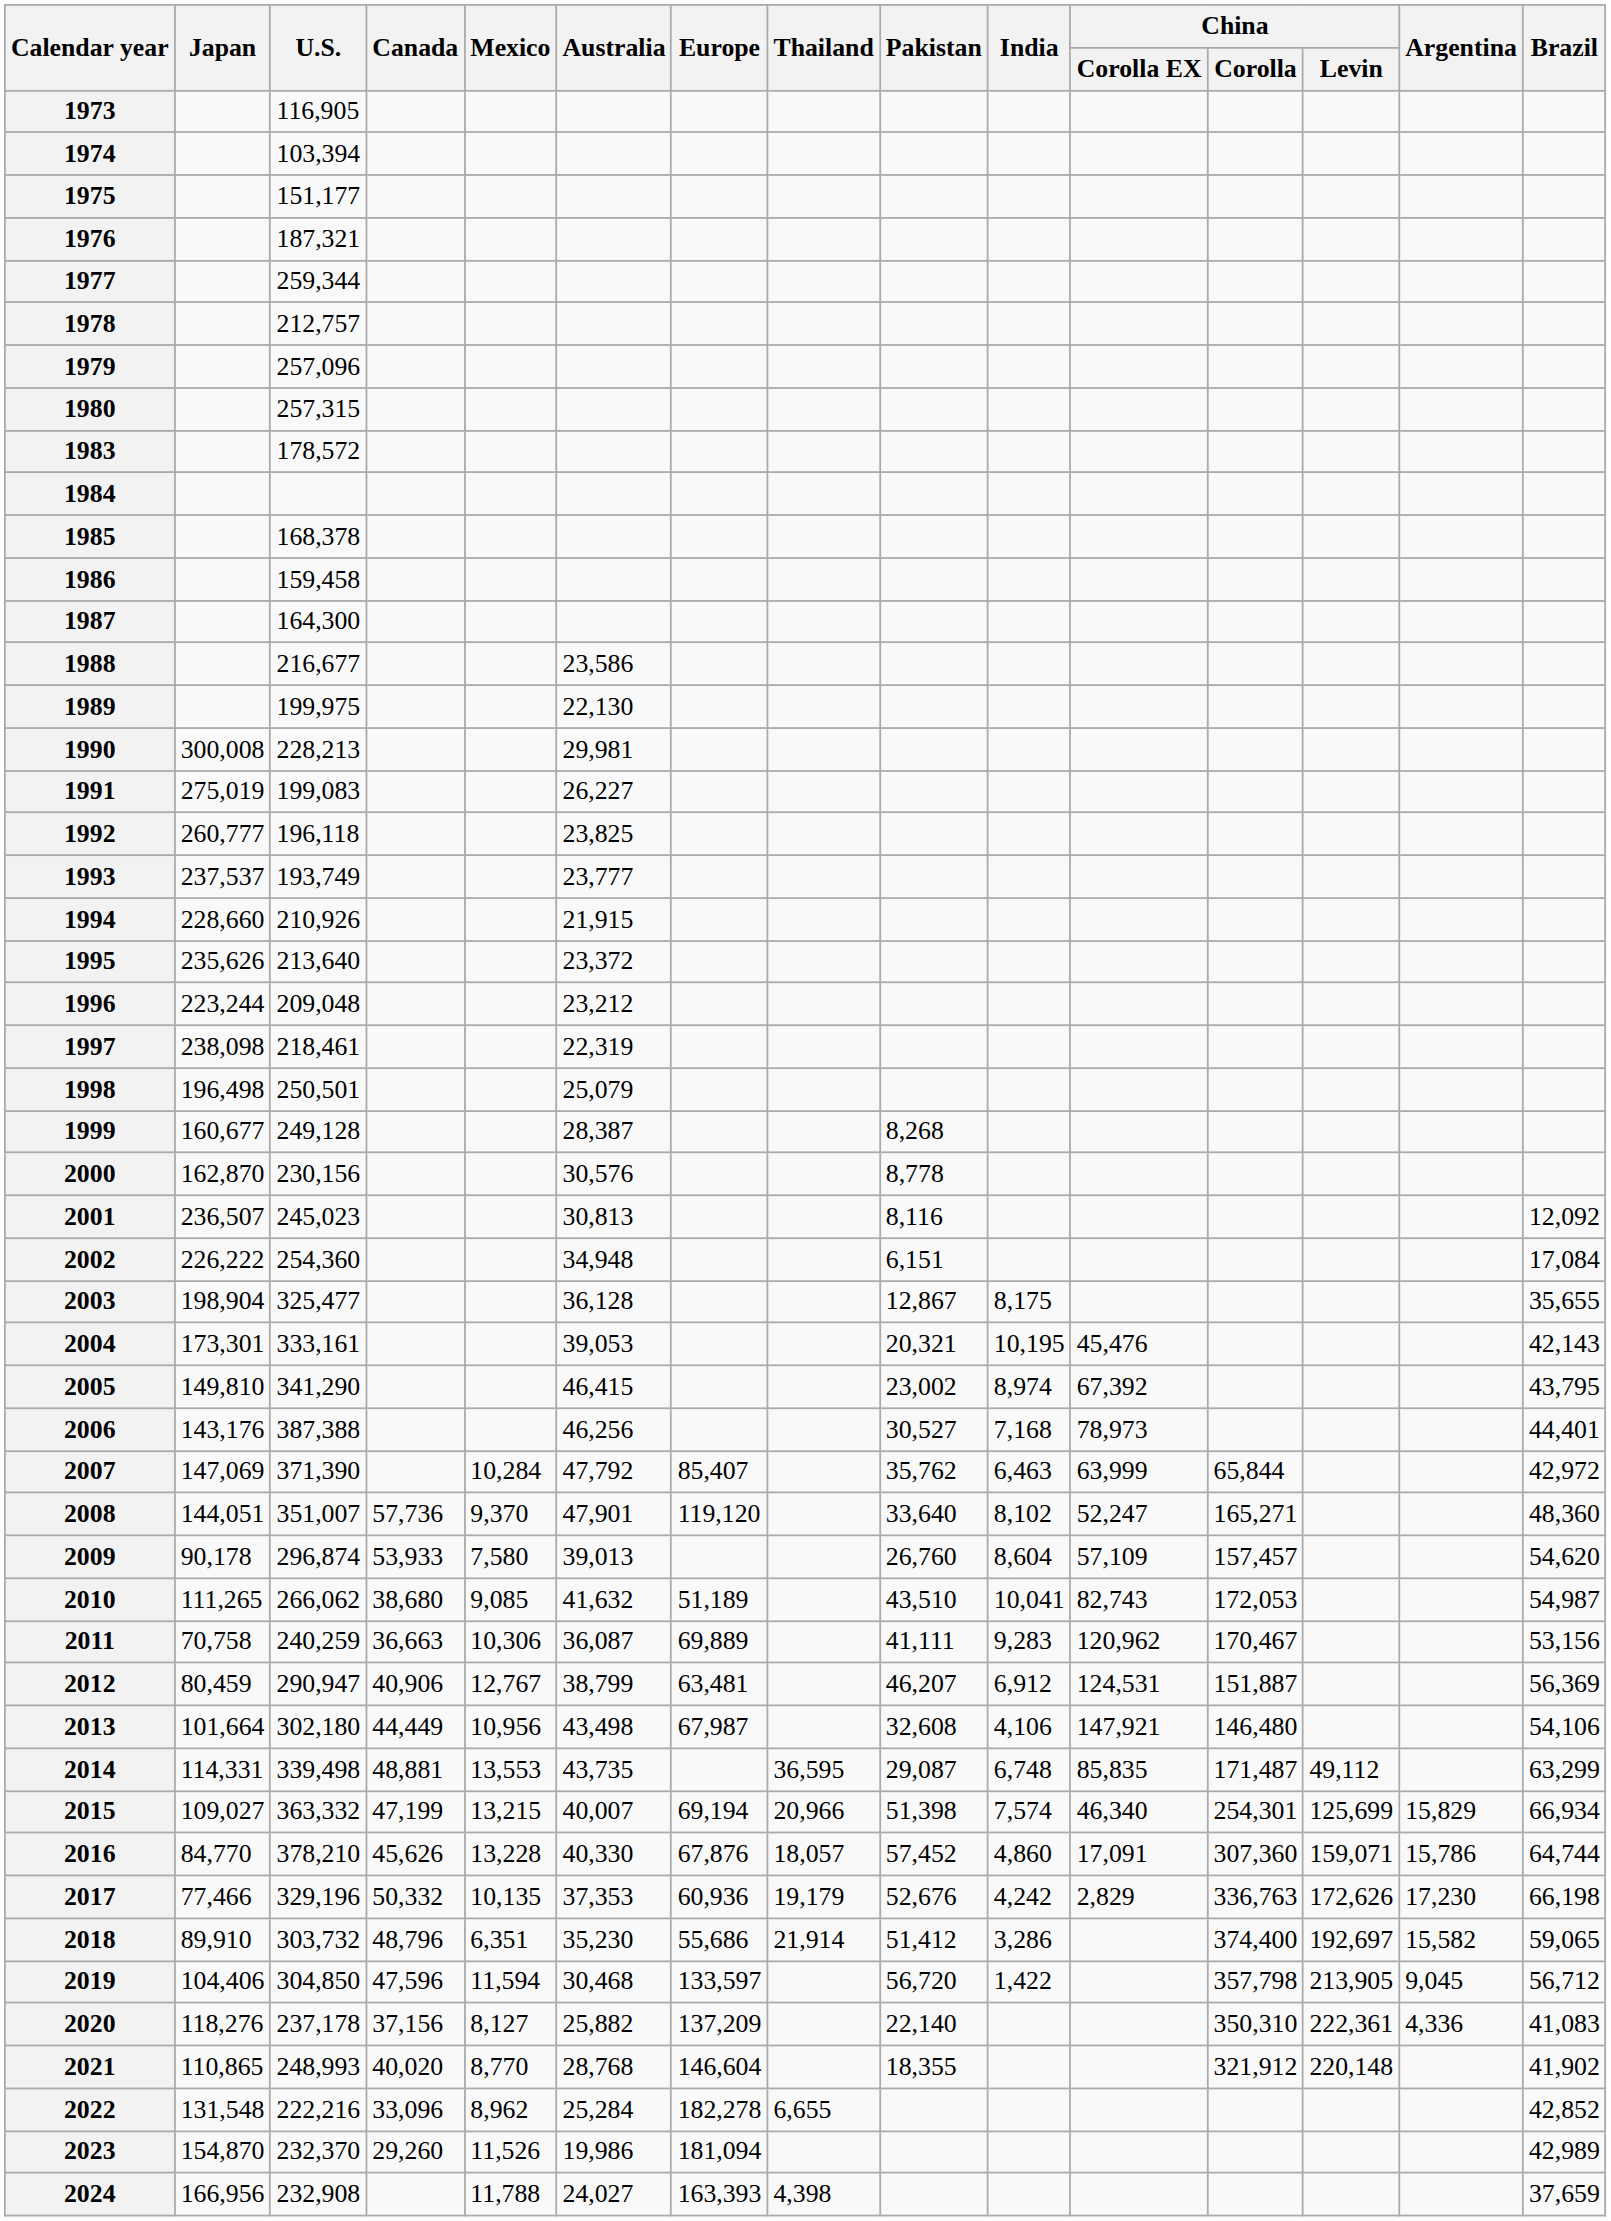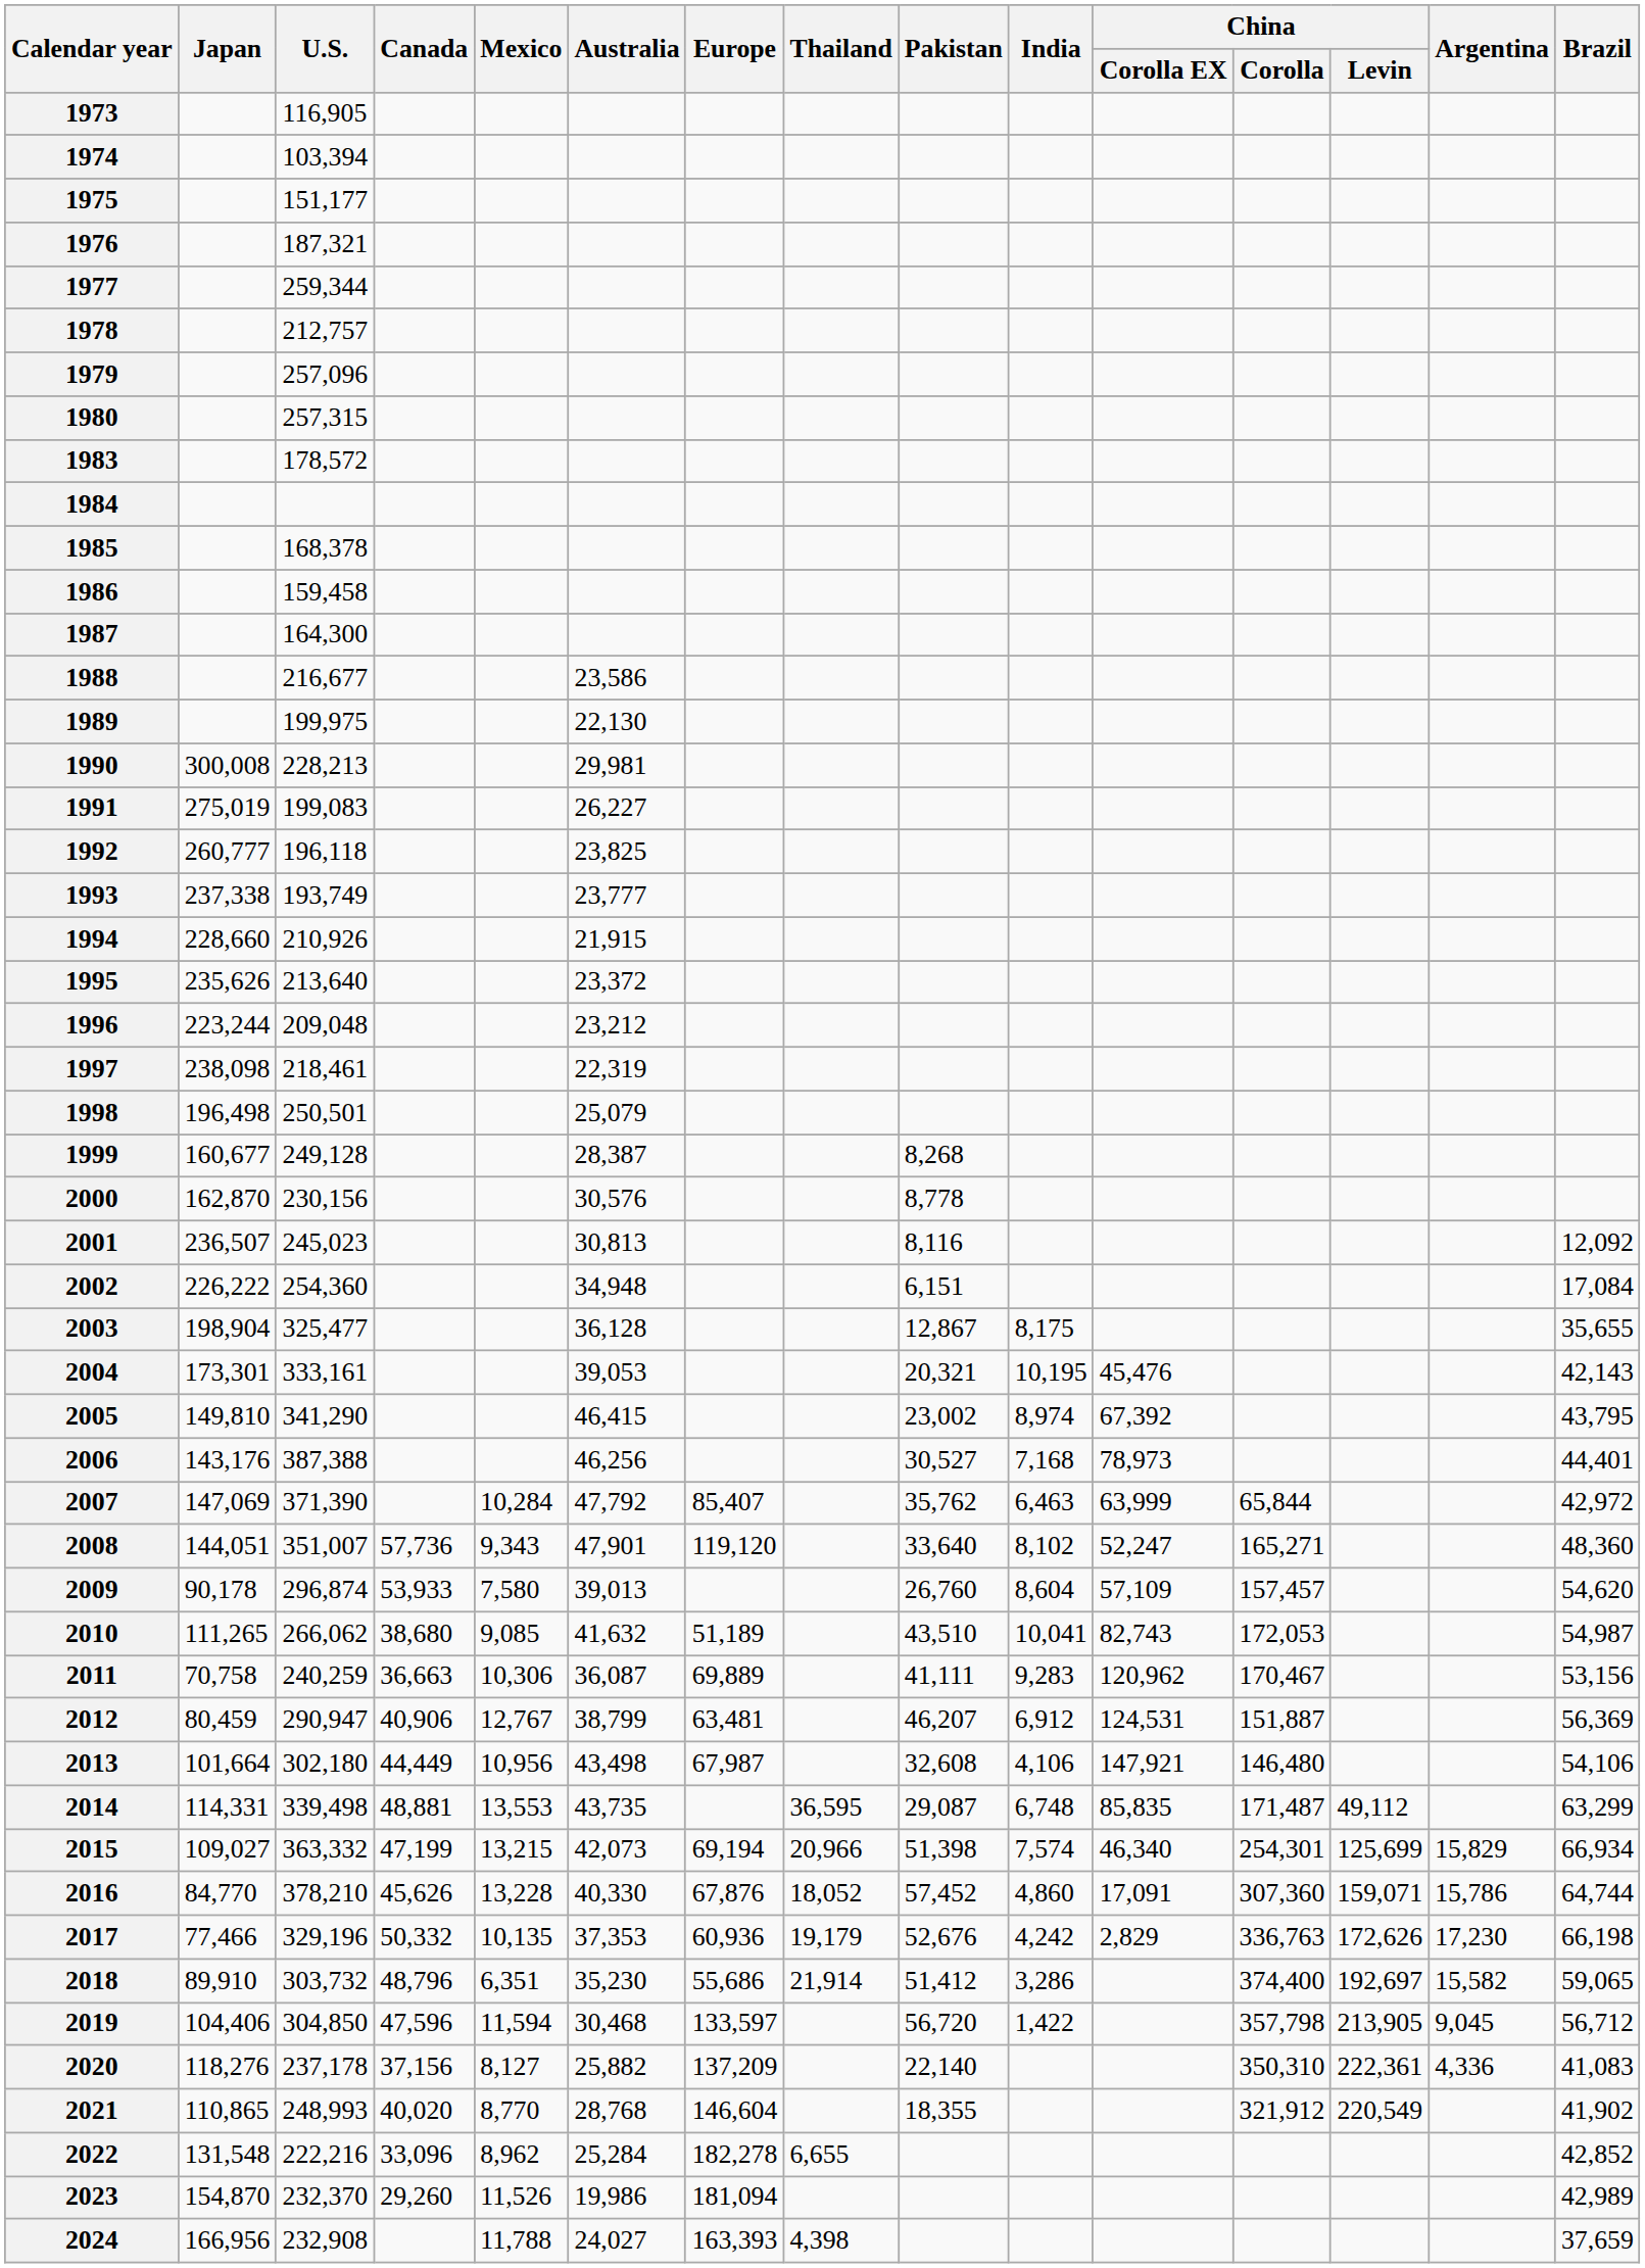1993 | Japan: 237,537 -> 237,338
2008 | Mexico: 9,370 -> 9,343
2015 | Australia: 40,007 -> 42,073
2016 | Thailand: 18,057 -> 18,052
2021 | China / Levin: 220,148 -> 220,549
